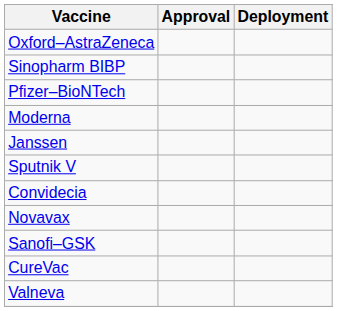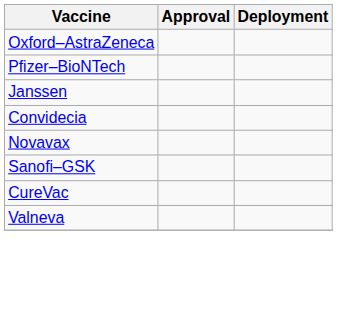- row: Sinopharm BIBP
- row: Moderna
- row: Sputnik V
